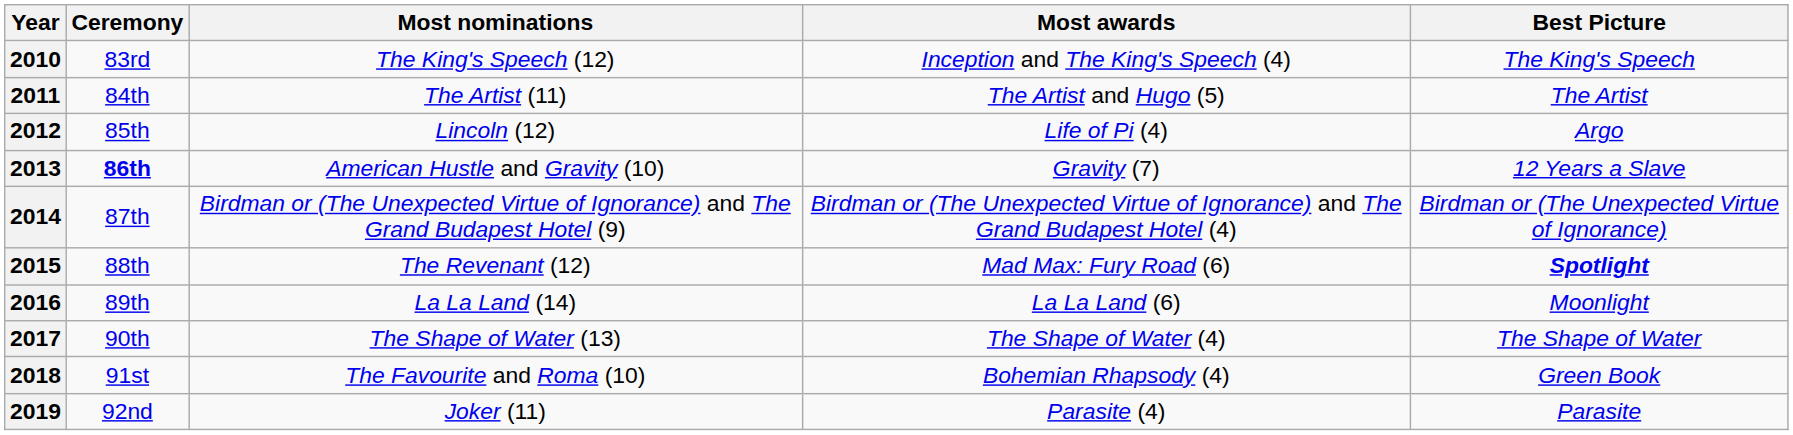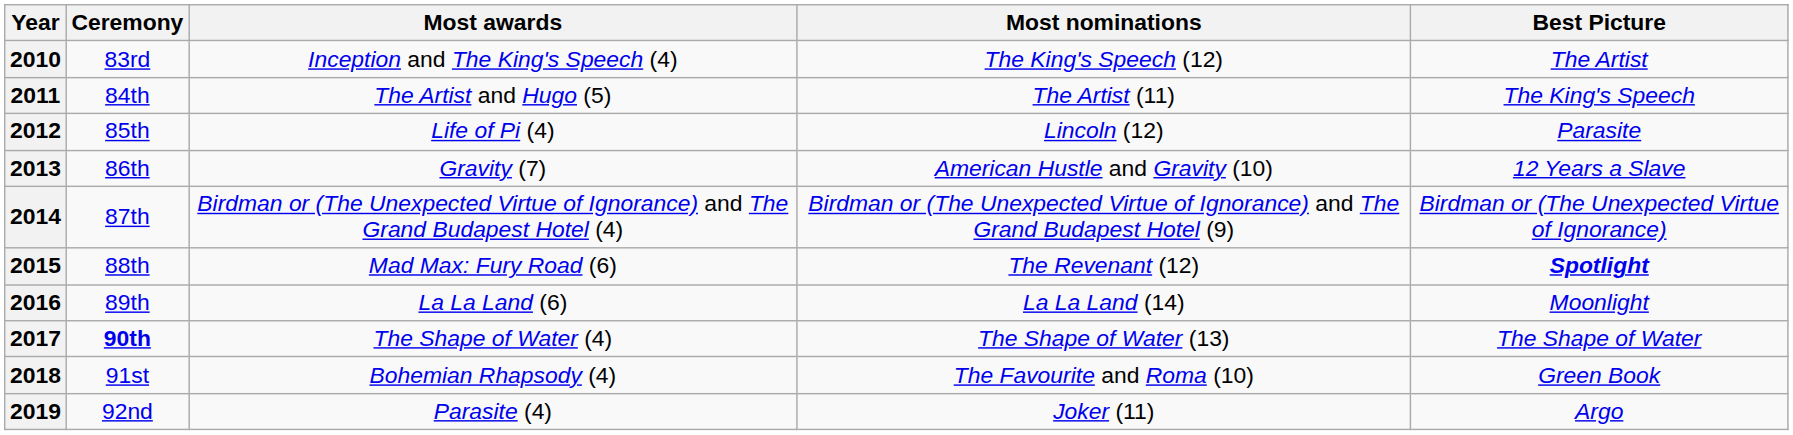columns swapped: Most nominations <-> Most awards
2010 | Best Picture: The King's Speech -> The Artist
2011 | Best Picture: The Artist -> The King's Speech
2012 | Best Picture: Argo -> Parasite
2013 | Ceremony: bold -> normal
2017 | Ceremony: normal -> bold
2019 | Best Picture: Parasite -> Argo
